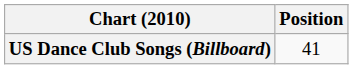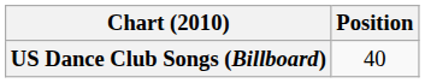US Dance Club Songs (Billboard) | Position: 41 -> 40
